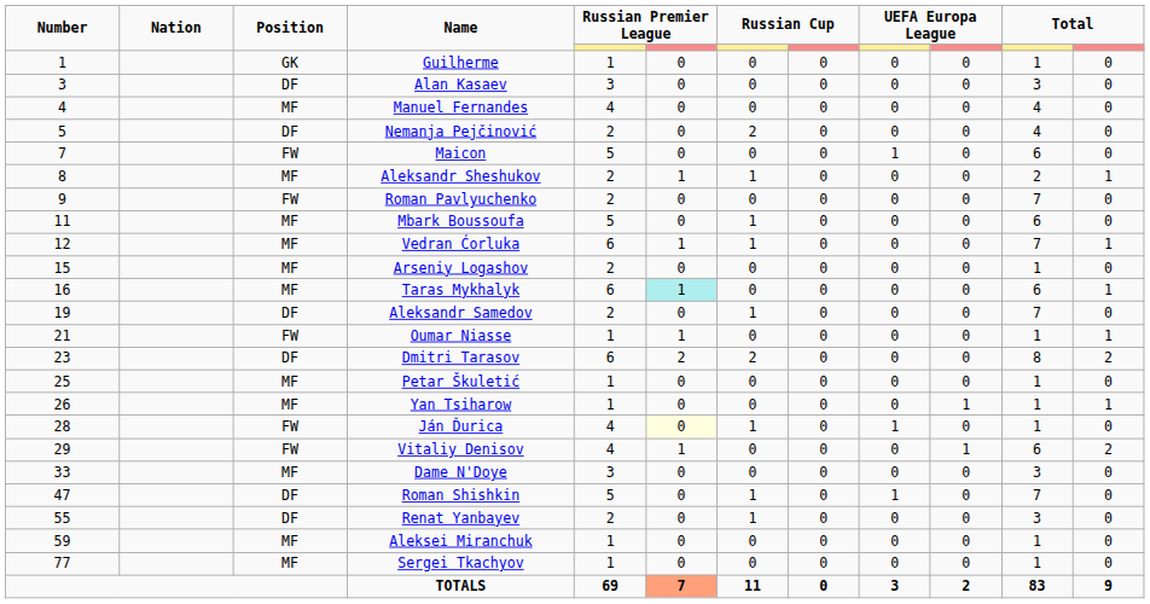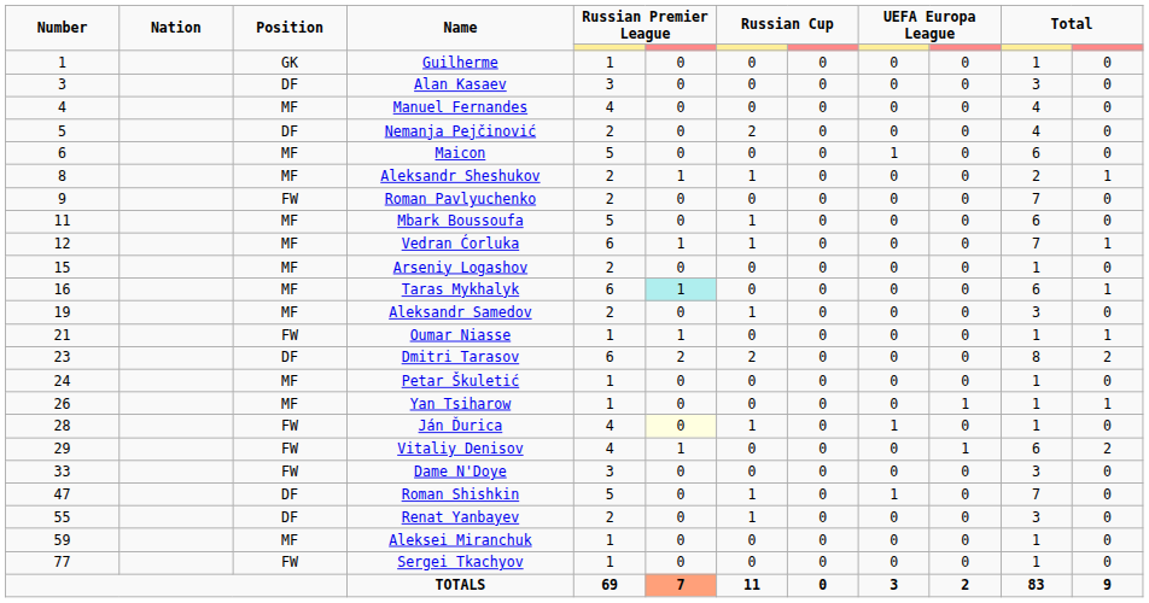Maicon | Number: 7 -> 6
Maicon | Position: FW -> MF
Aleksandr Samedov | Position: DF -> MF
Aleksandr Samedov | column 11: 7 -> 3
Petar Škuletić | Number: 25 -> 24
Dame N'Doye | Position: MF -> FW
Sergei Tkachyov | Position: MF -> FW
